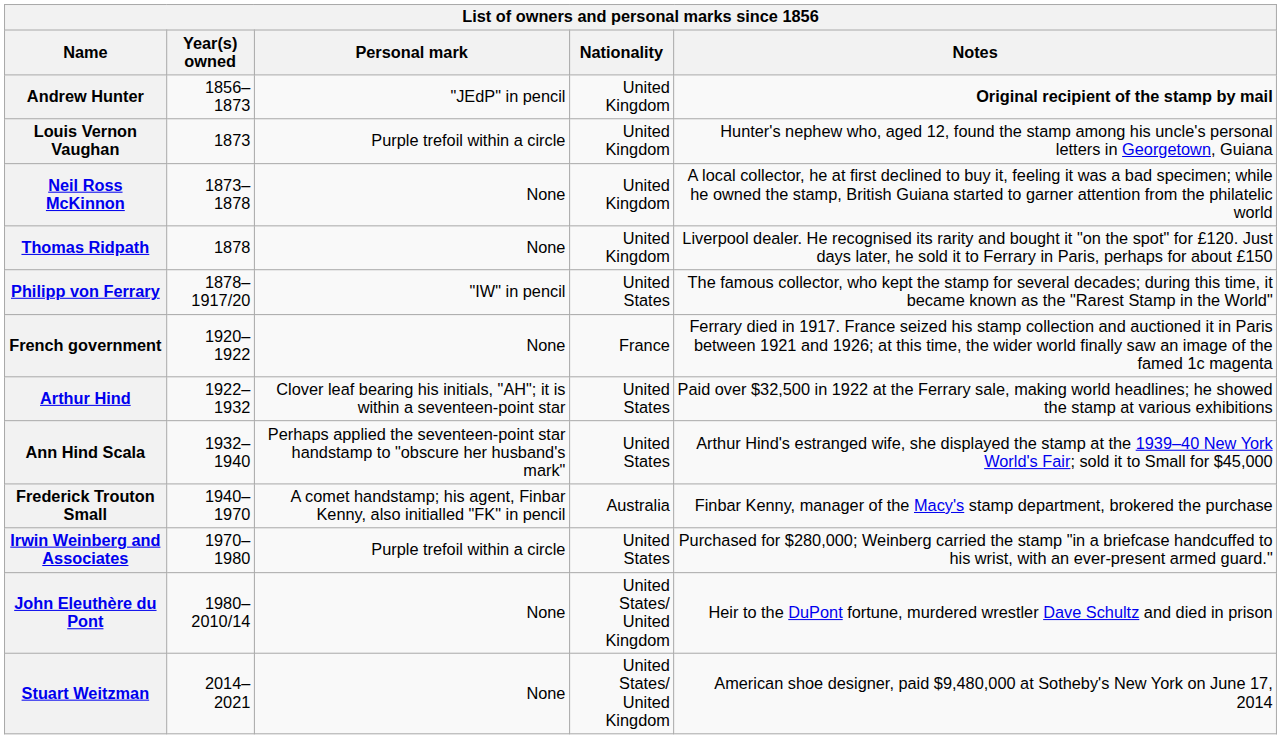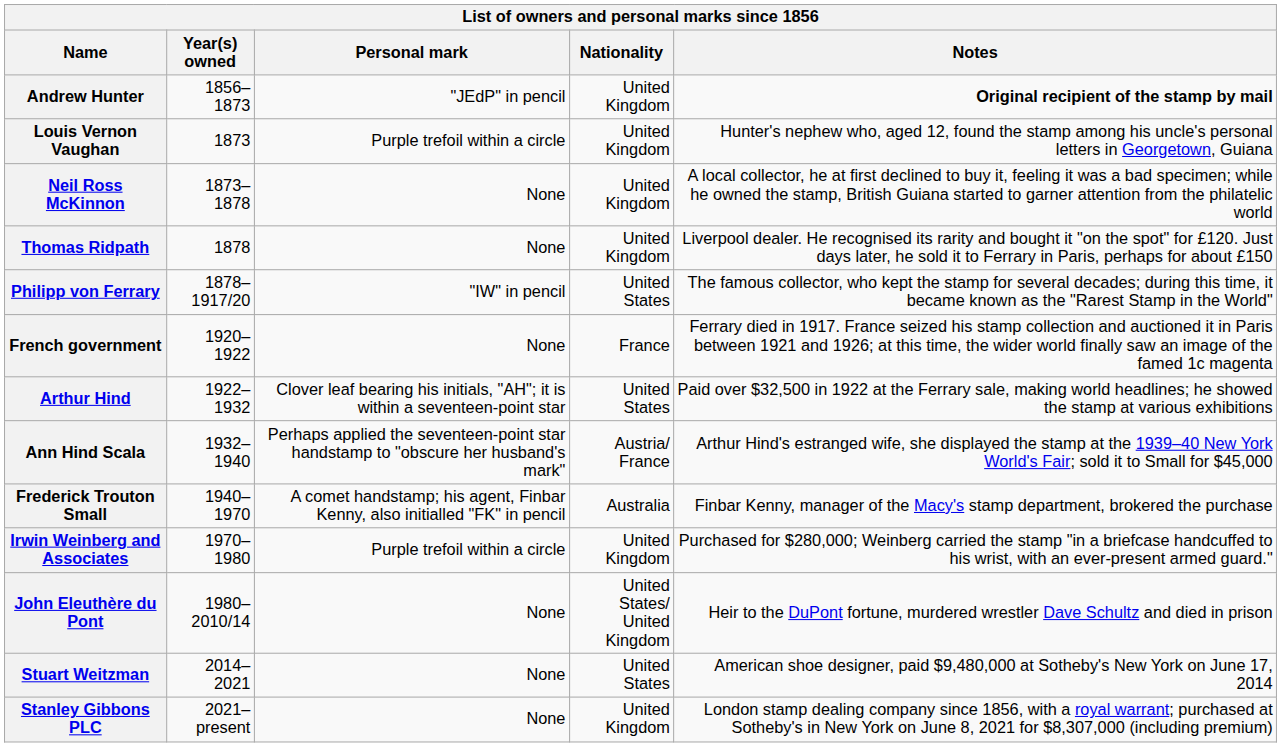Ann Hind Scala | Nationality: United States -> Austria/ France
Irwin Weinberg and Associates | Nationality: United States -> United Kingdom
Stuart Weitzman | Nationality: United States/ United Kingdom -> United States
+ row: Stanley Gibbons PLC | 2021–present | None | United Kingdom | London stamp dealing company since 1856, with a royal warrant; purchased at Sotheby's in New York on June 8, 2021 for $8,307,000 (including premium)
